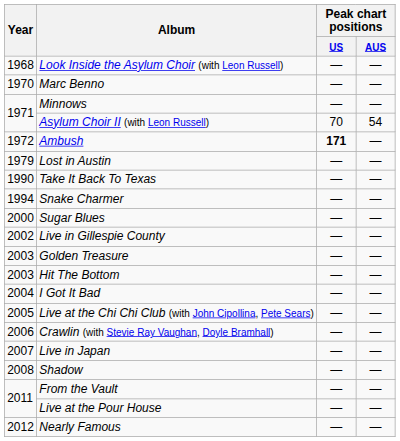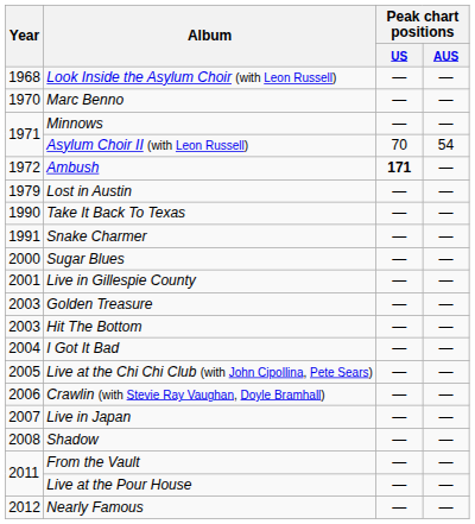Snake Charmer | Year: 1994 -> 1991
Live in Gillespie County | Year: 2002 -> 2001
